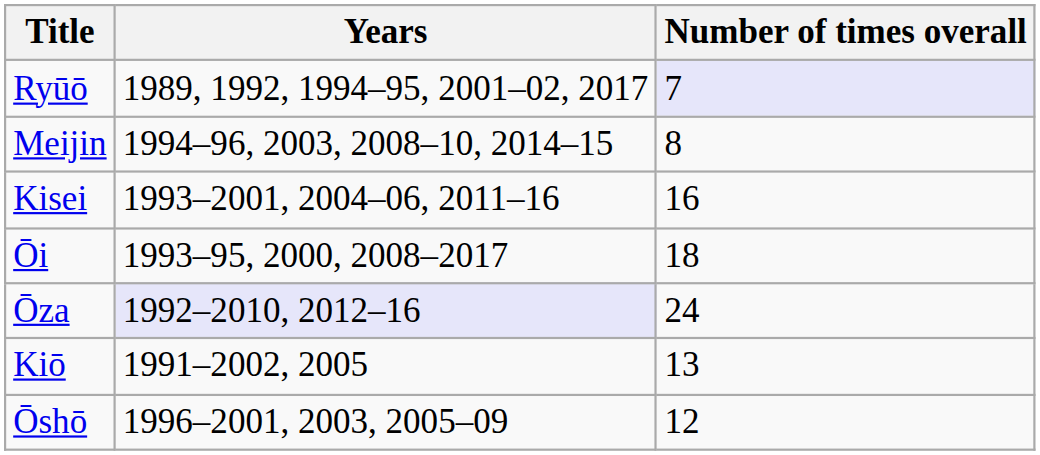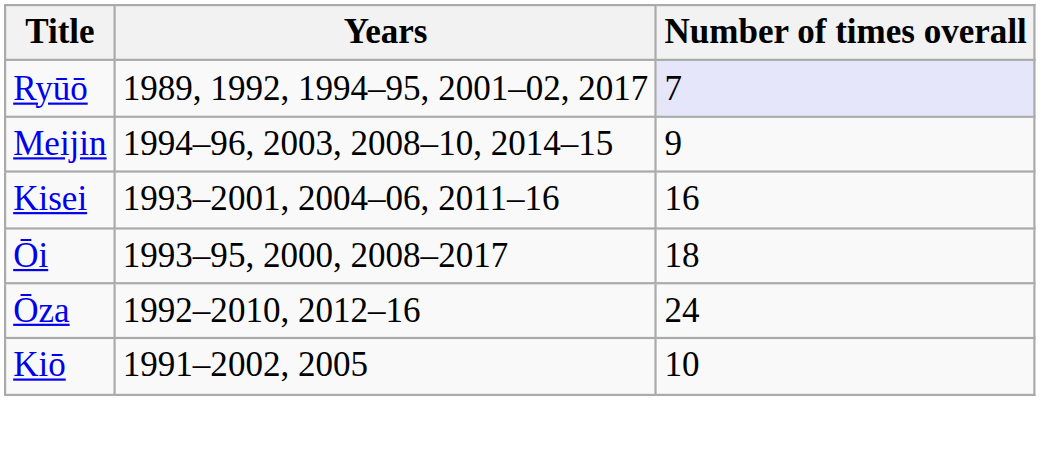Meijin | Number of times overall: 8 -> 9
Ōza | Years: lavender background -> no background
Kiō | Number of times overall: 13 -> 10
- row: Ōshō | 1996–2001, 2003, 2005–09 | 12
